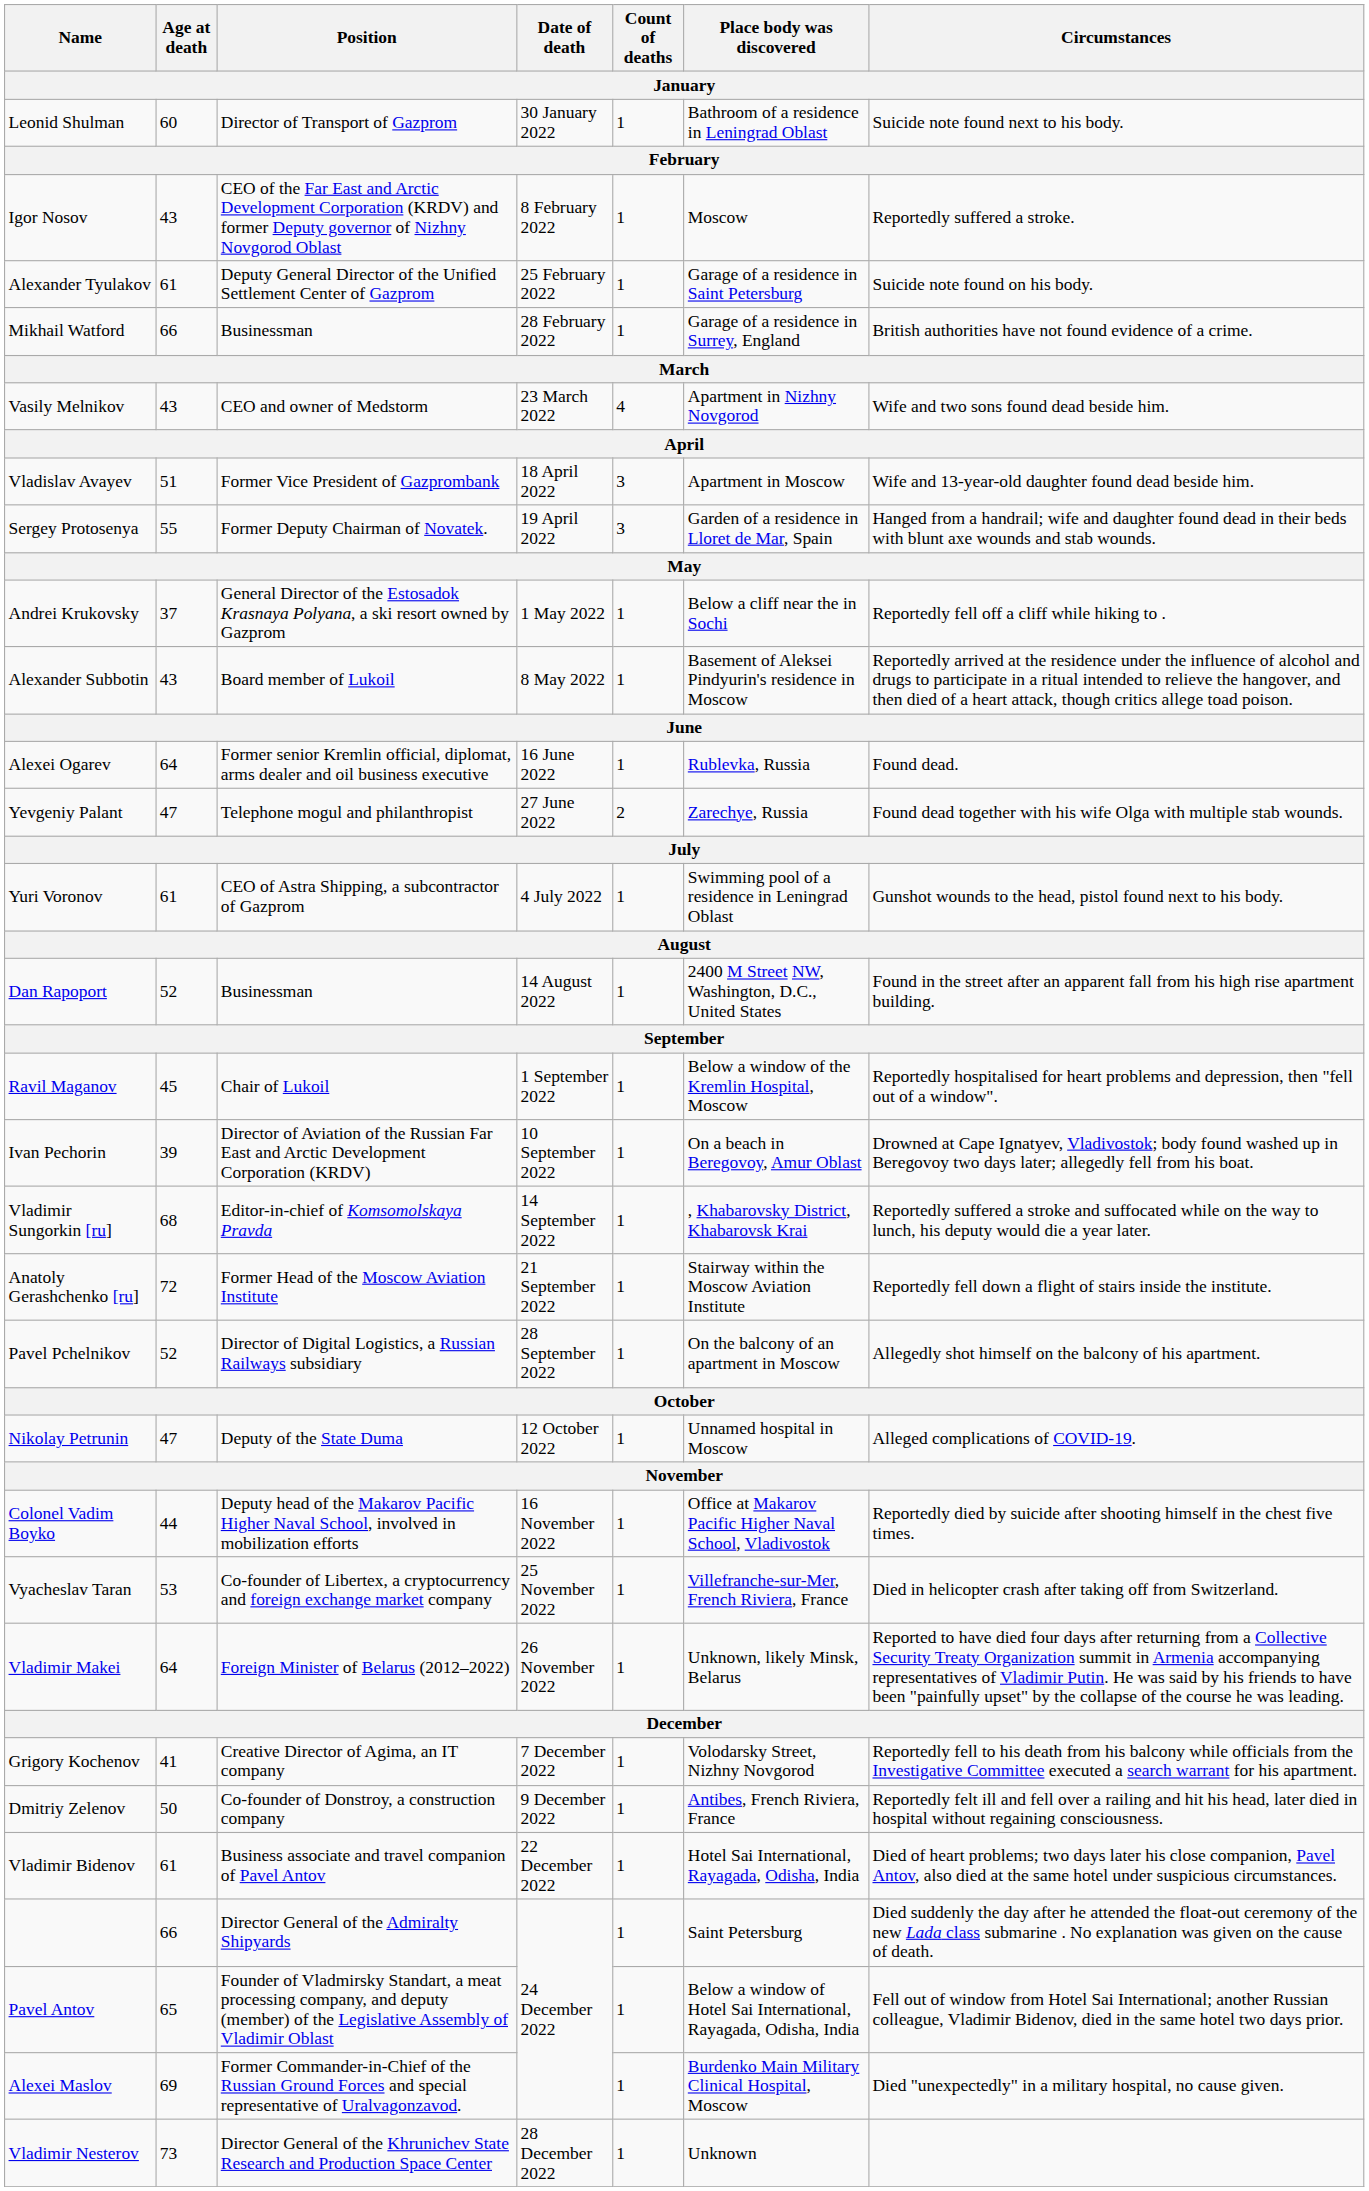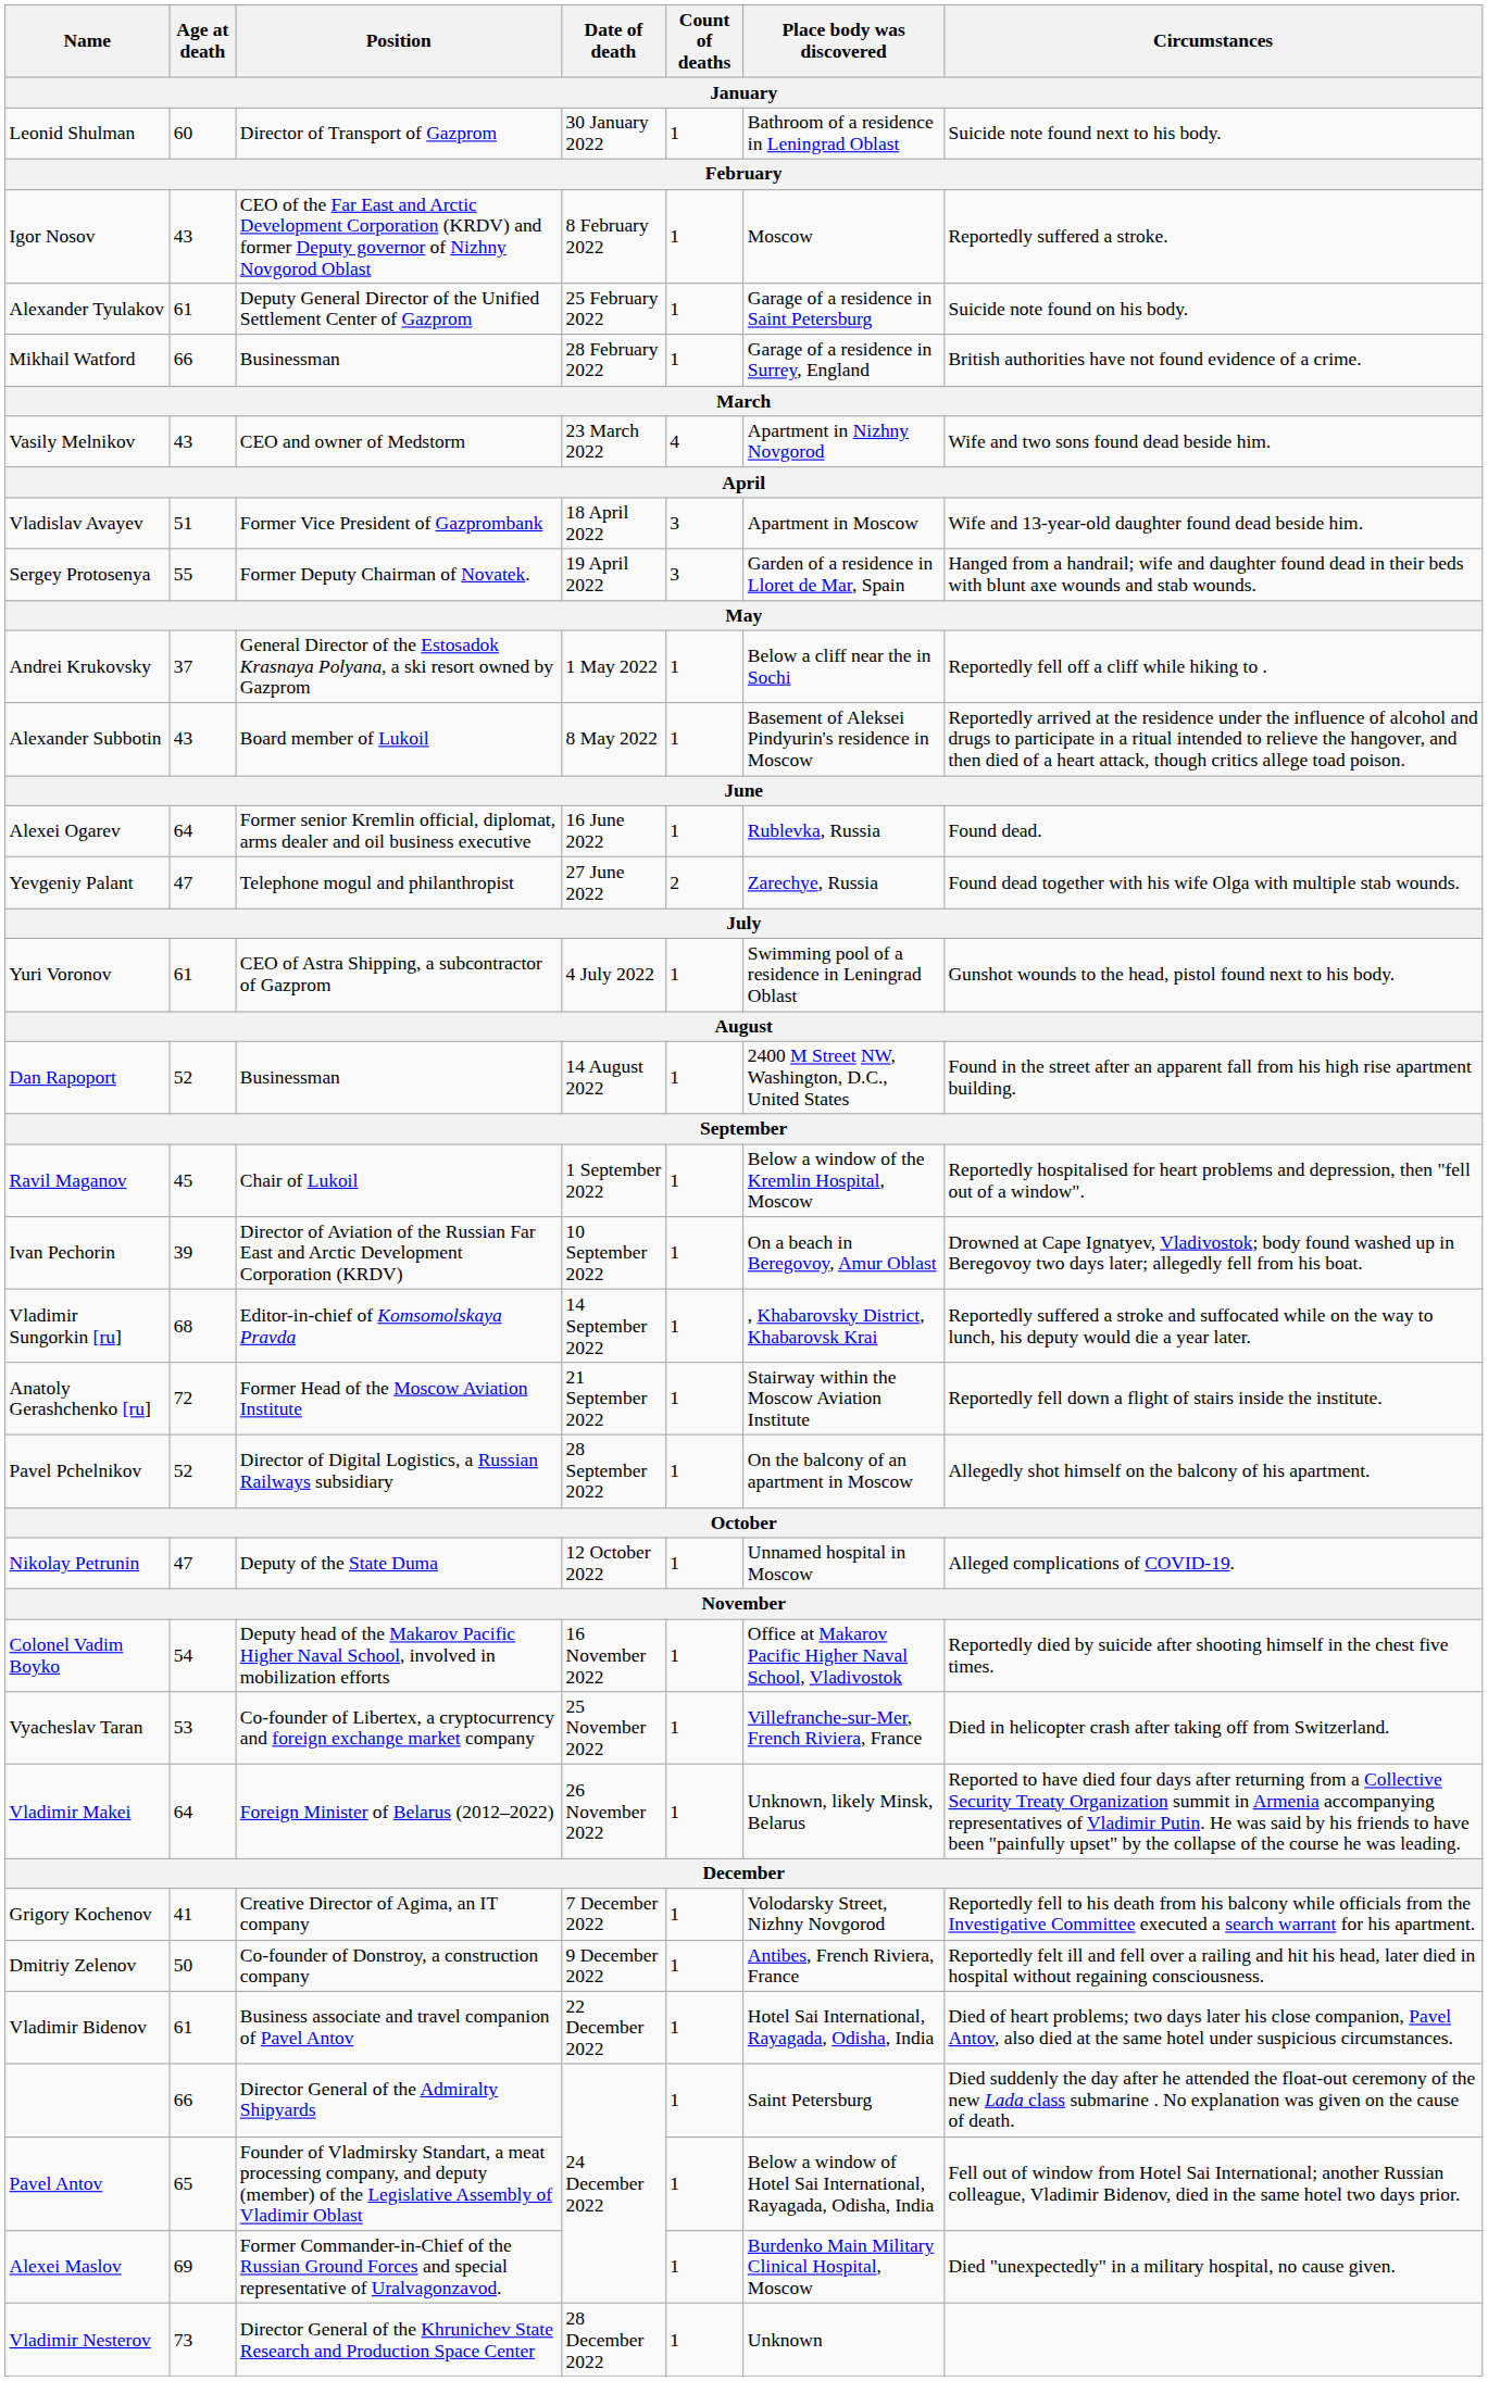Colonel Vadim Boyko | Age at death: 44 -> 54
